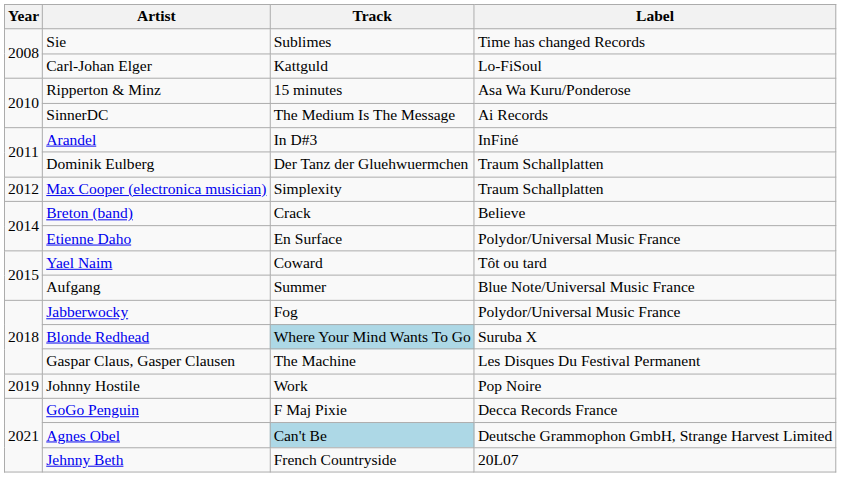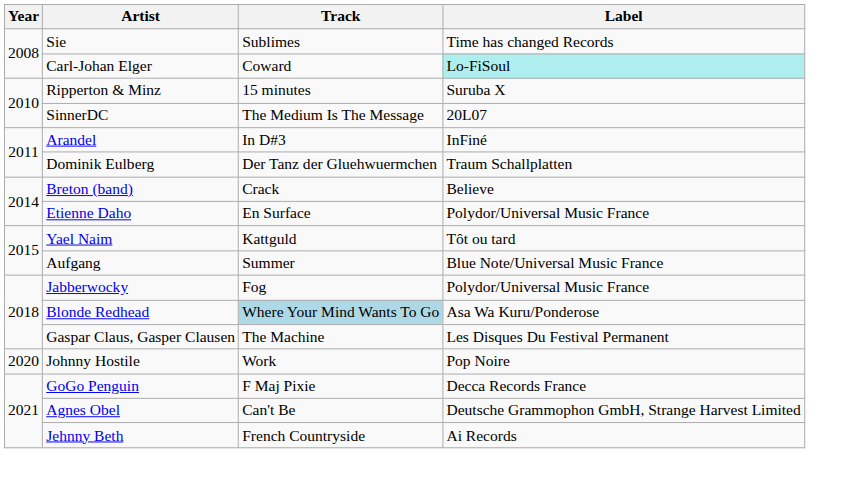Carl-Johan Elger | Track: Kattguld -> Coward
Carl-Johan Elger | Label: no background -> paleturquoise background
Ripperton & Minz | Label: Asa Wa Kuru/Ponderose -> Suruba X
SinnerDC | Label: Ai Records -> 20L07
- row: 2012 | Max Cooper (electronica musician) | Simplexity | Traum Schallplatten
Yael Naim | Track: Coward -> Kattguld
Blonde Redhead | Label: Suruba X -> Asa Wa Kuru/Ponderose
Johnny Hostile | Year: 2019 -> 2020
Agnes Obel | Track: lightblue background -> no background
Jehnny Beth | Label: 20L07 -> Ai Records
